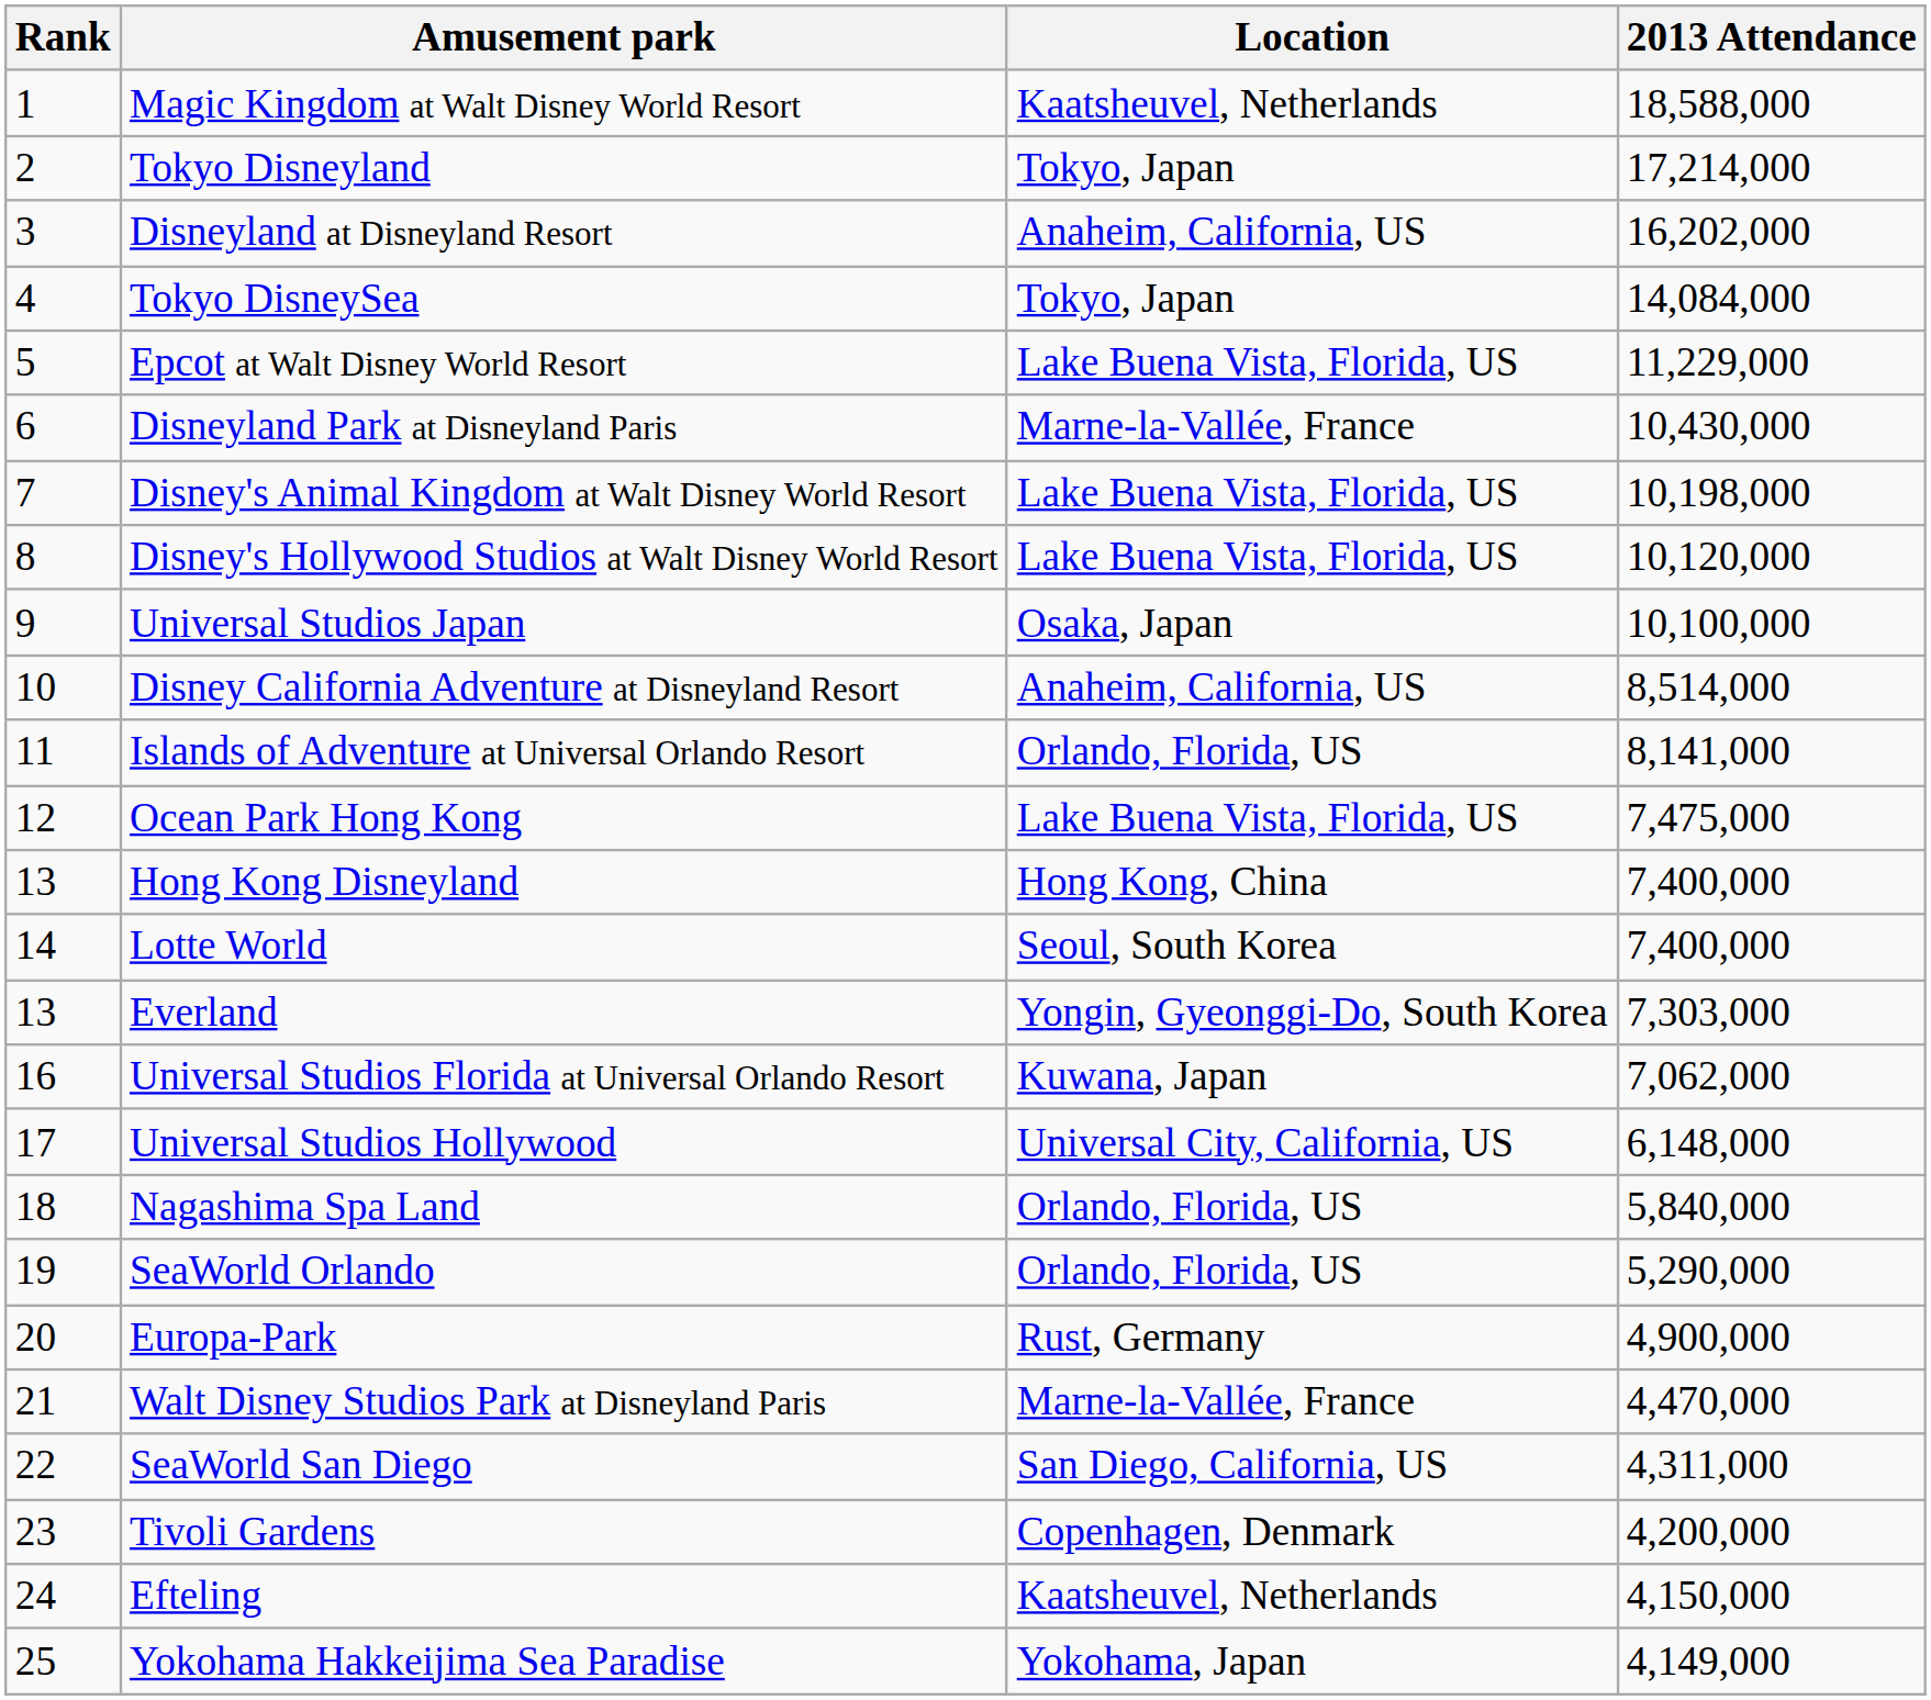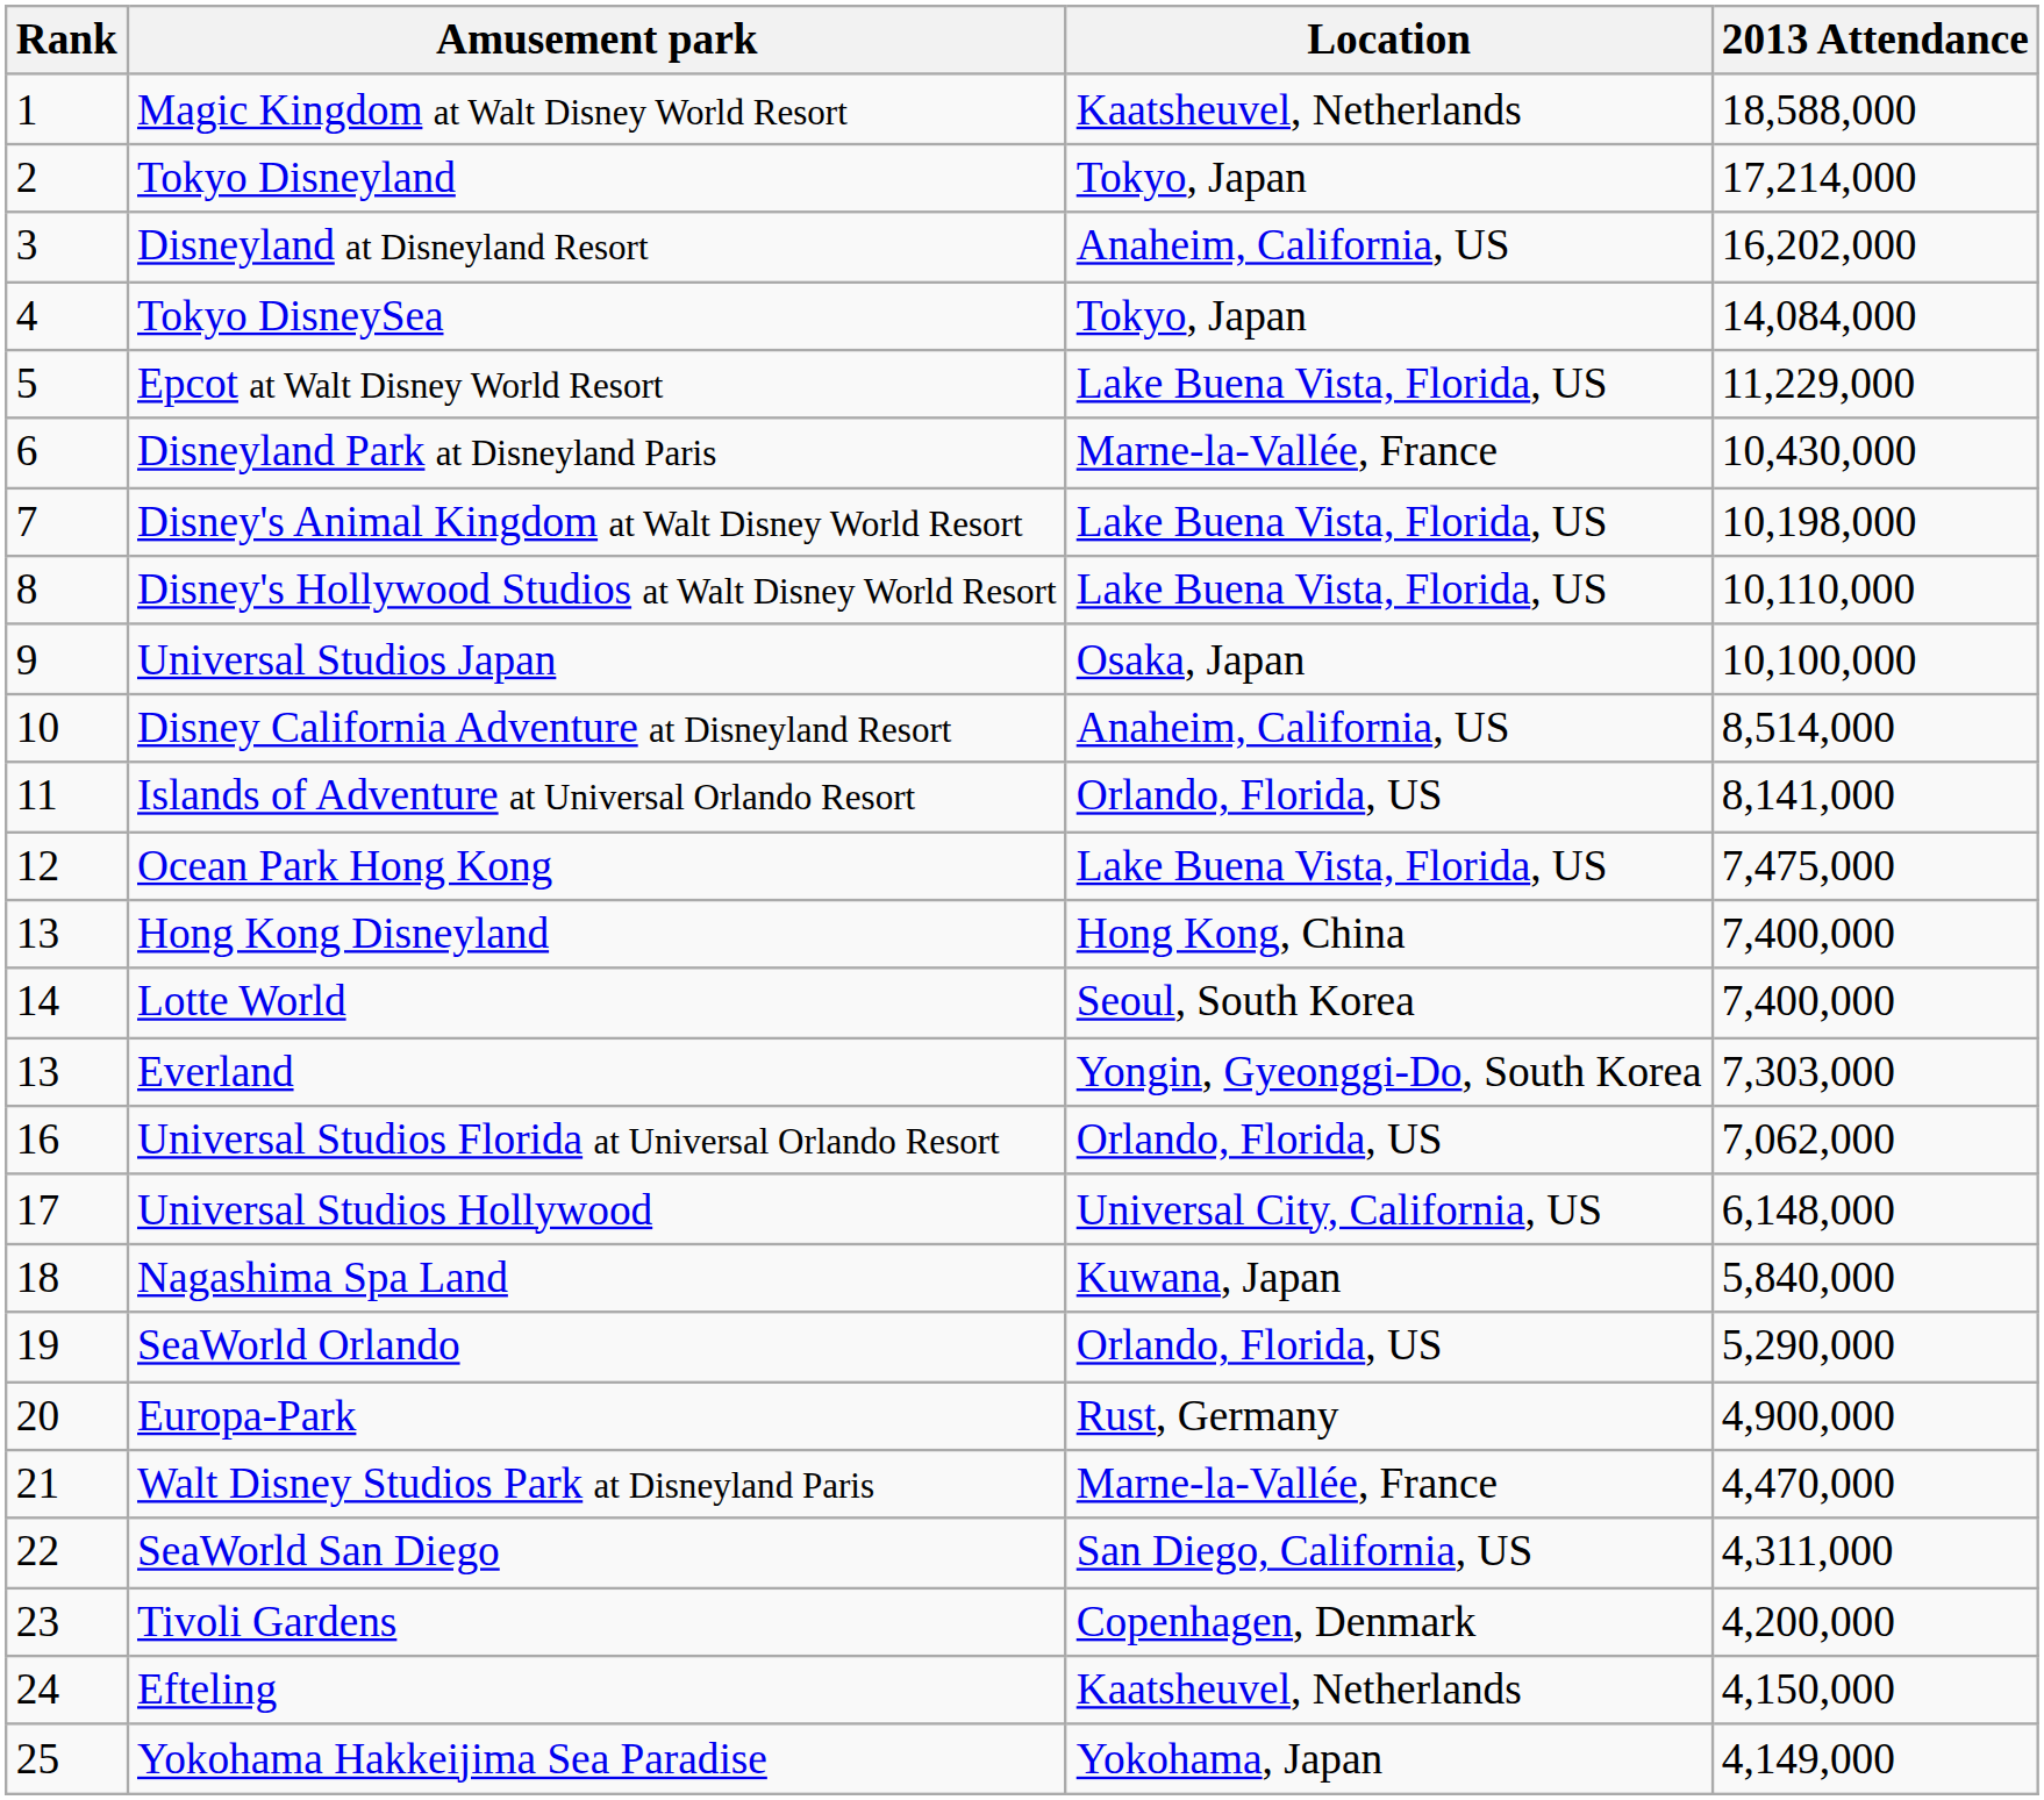Disney's Hollywood Studios at Walt Disney World Resort | 2013 Attendance: 10,120,000 -> 10,110,000
Universal Studios Florida at Universal Orlando Resort | Location: Kuwana, Japan -> Orlando, Florida, US
Nagashima Spa Land | Location: Orlando, Florida, US -> Kuwana, Japan
